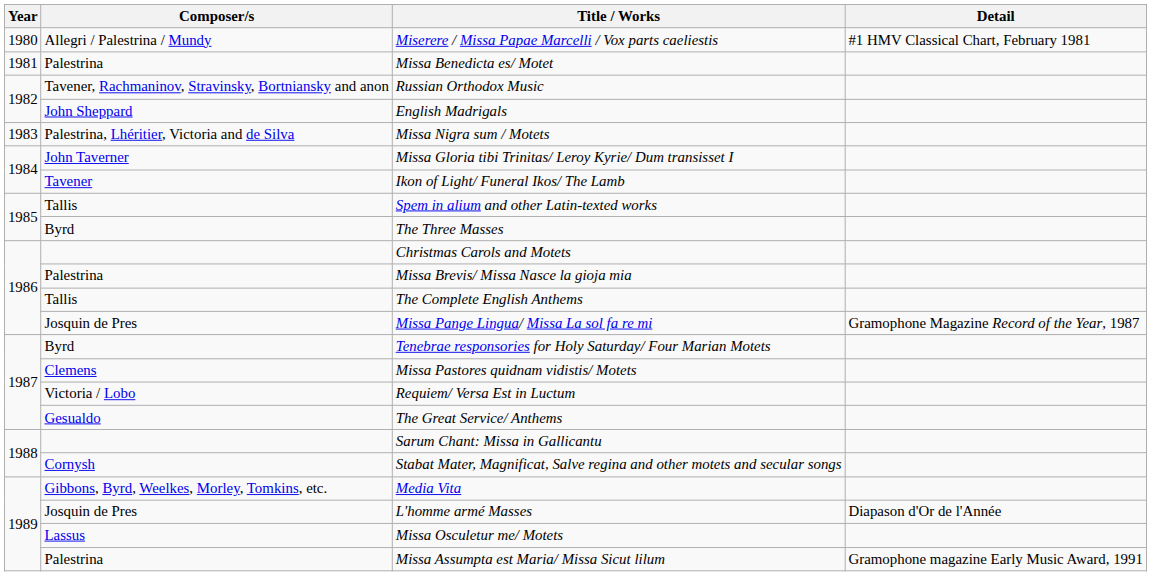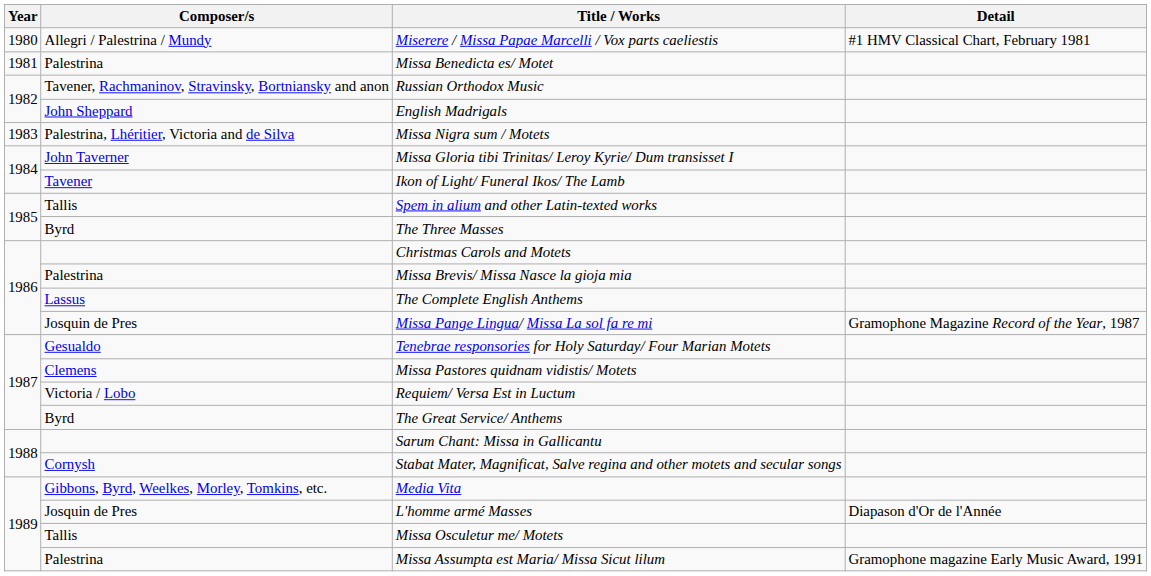The Complete English Anthems | Composer/s: Tallis -> Lassus
Tenebrae responsories for Holy Saturday/ Four Marian Motets | Composer/s: Byrd -> Gesualdo
The Great Service/ Anthems | Composer/s: Gesualdo -> Byrd
Missa Osculetur me/ Motets | Composer/s: Lassus -> Tallis
